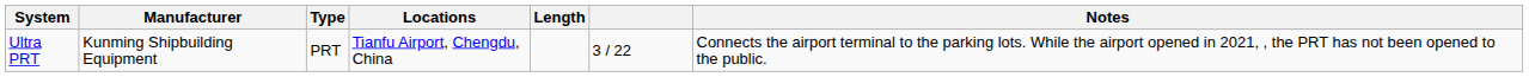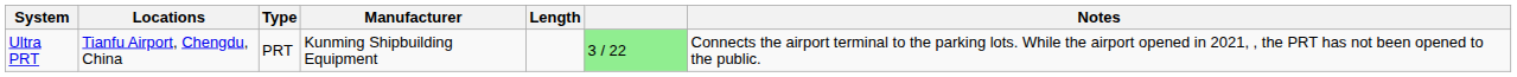columns swapped: Manufacturer <-> Locations
Ultra PRT | column 6: no background -> lightgreen background
